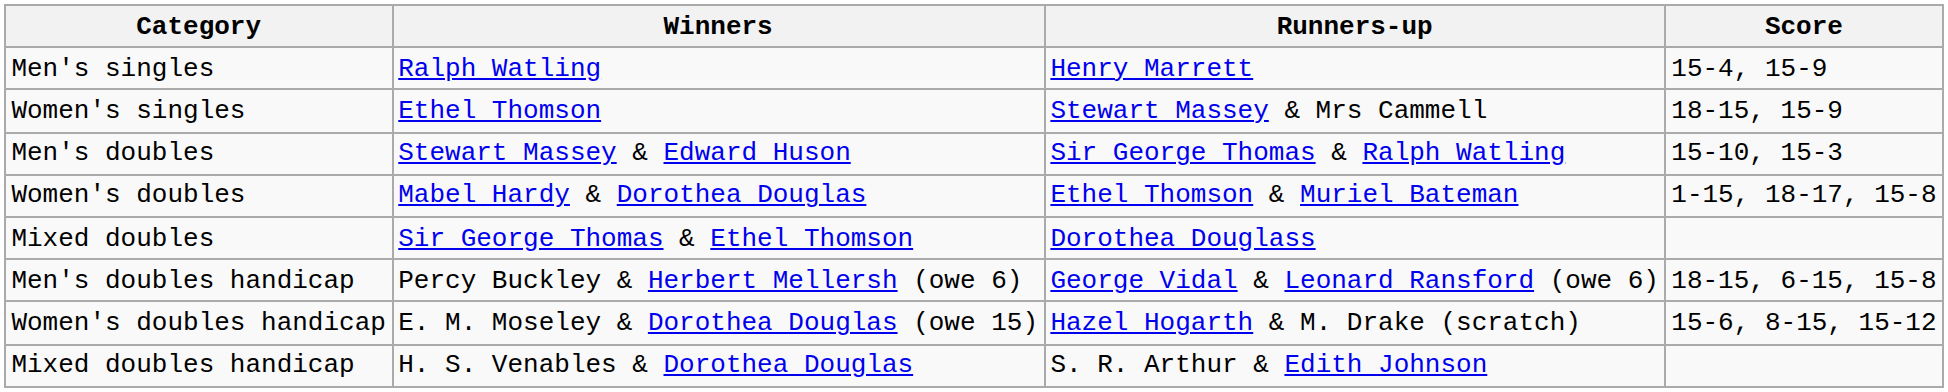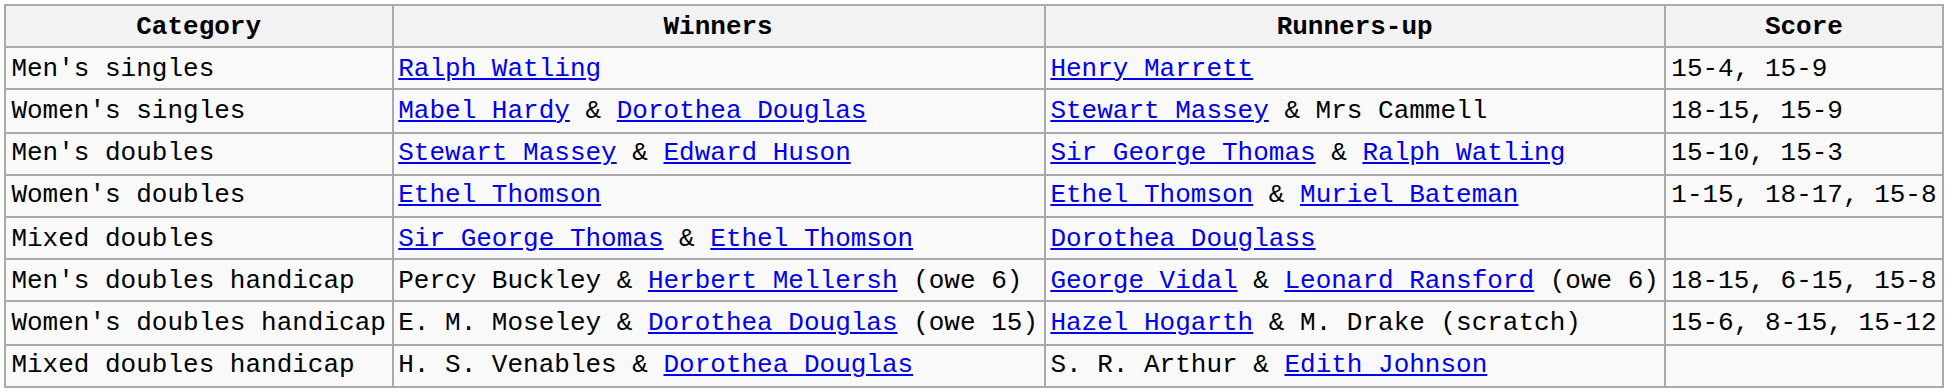Women's singles | Winners: Ethel Thomson -> Mabel Hardy & Dorothea Douglas
Women's doubles | Winners: Mabel Hardy & Dorothea Douglas -> Ethel Thomson
